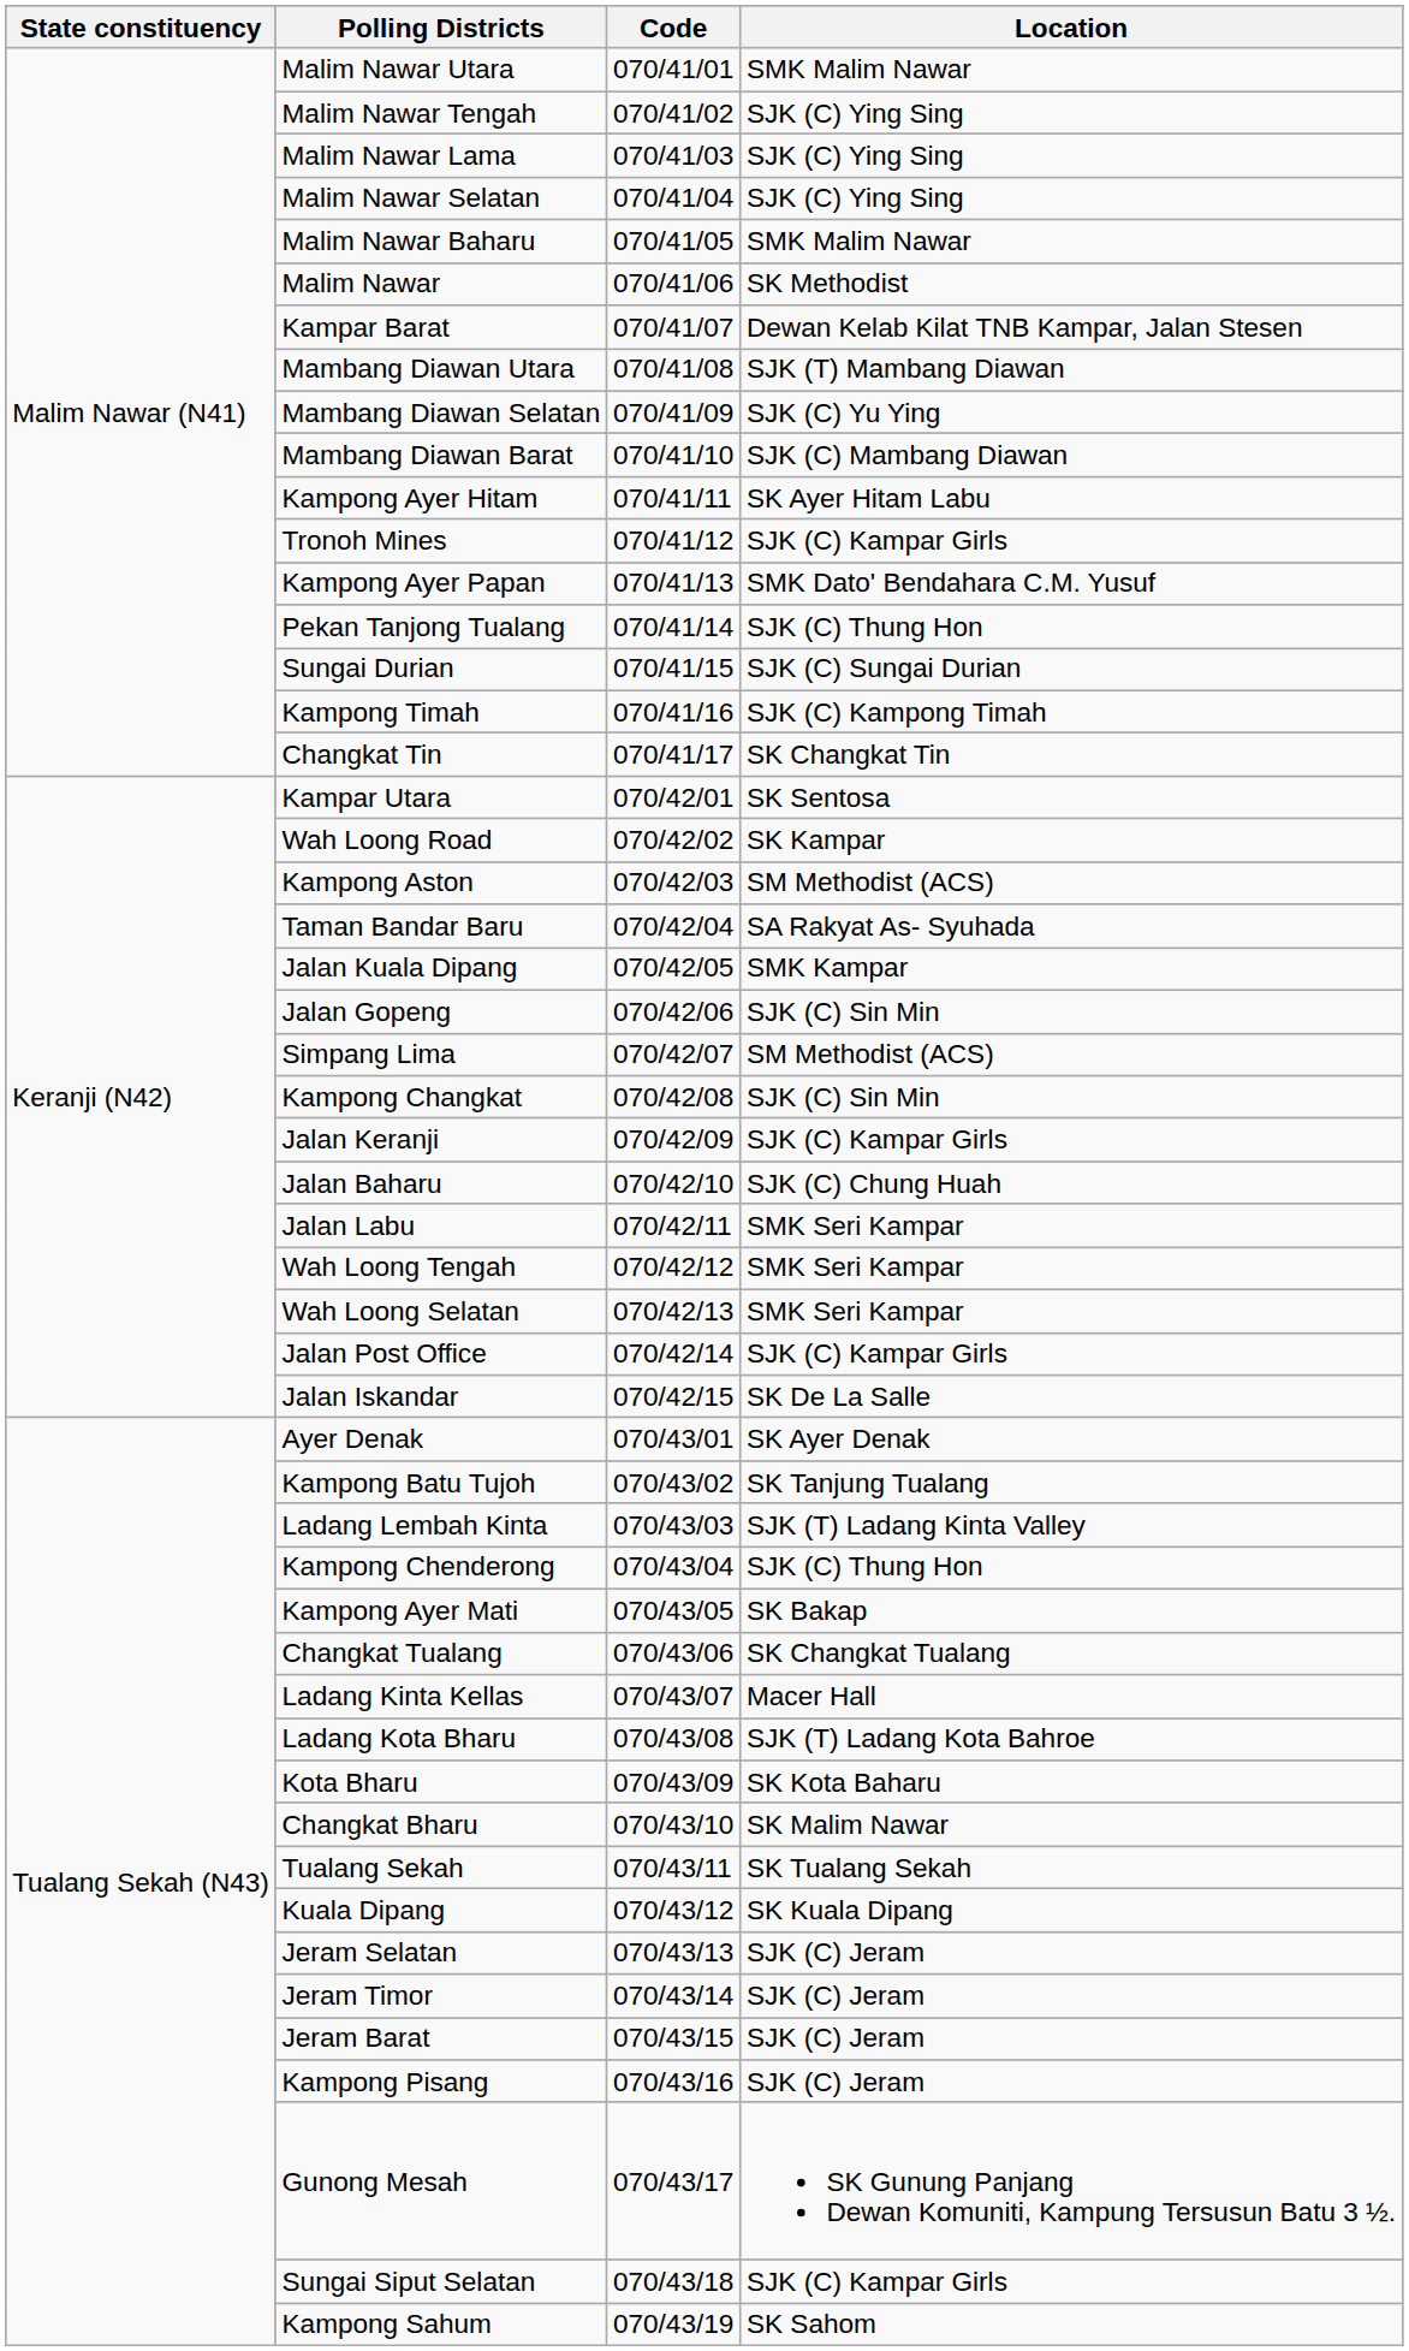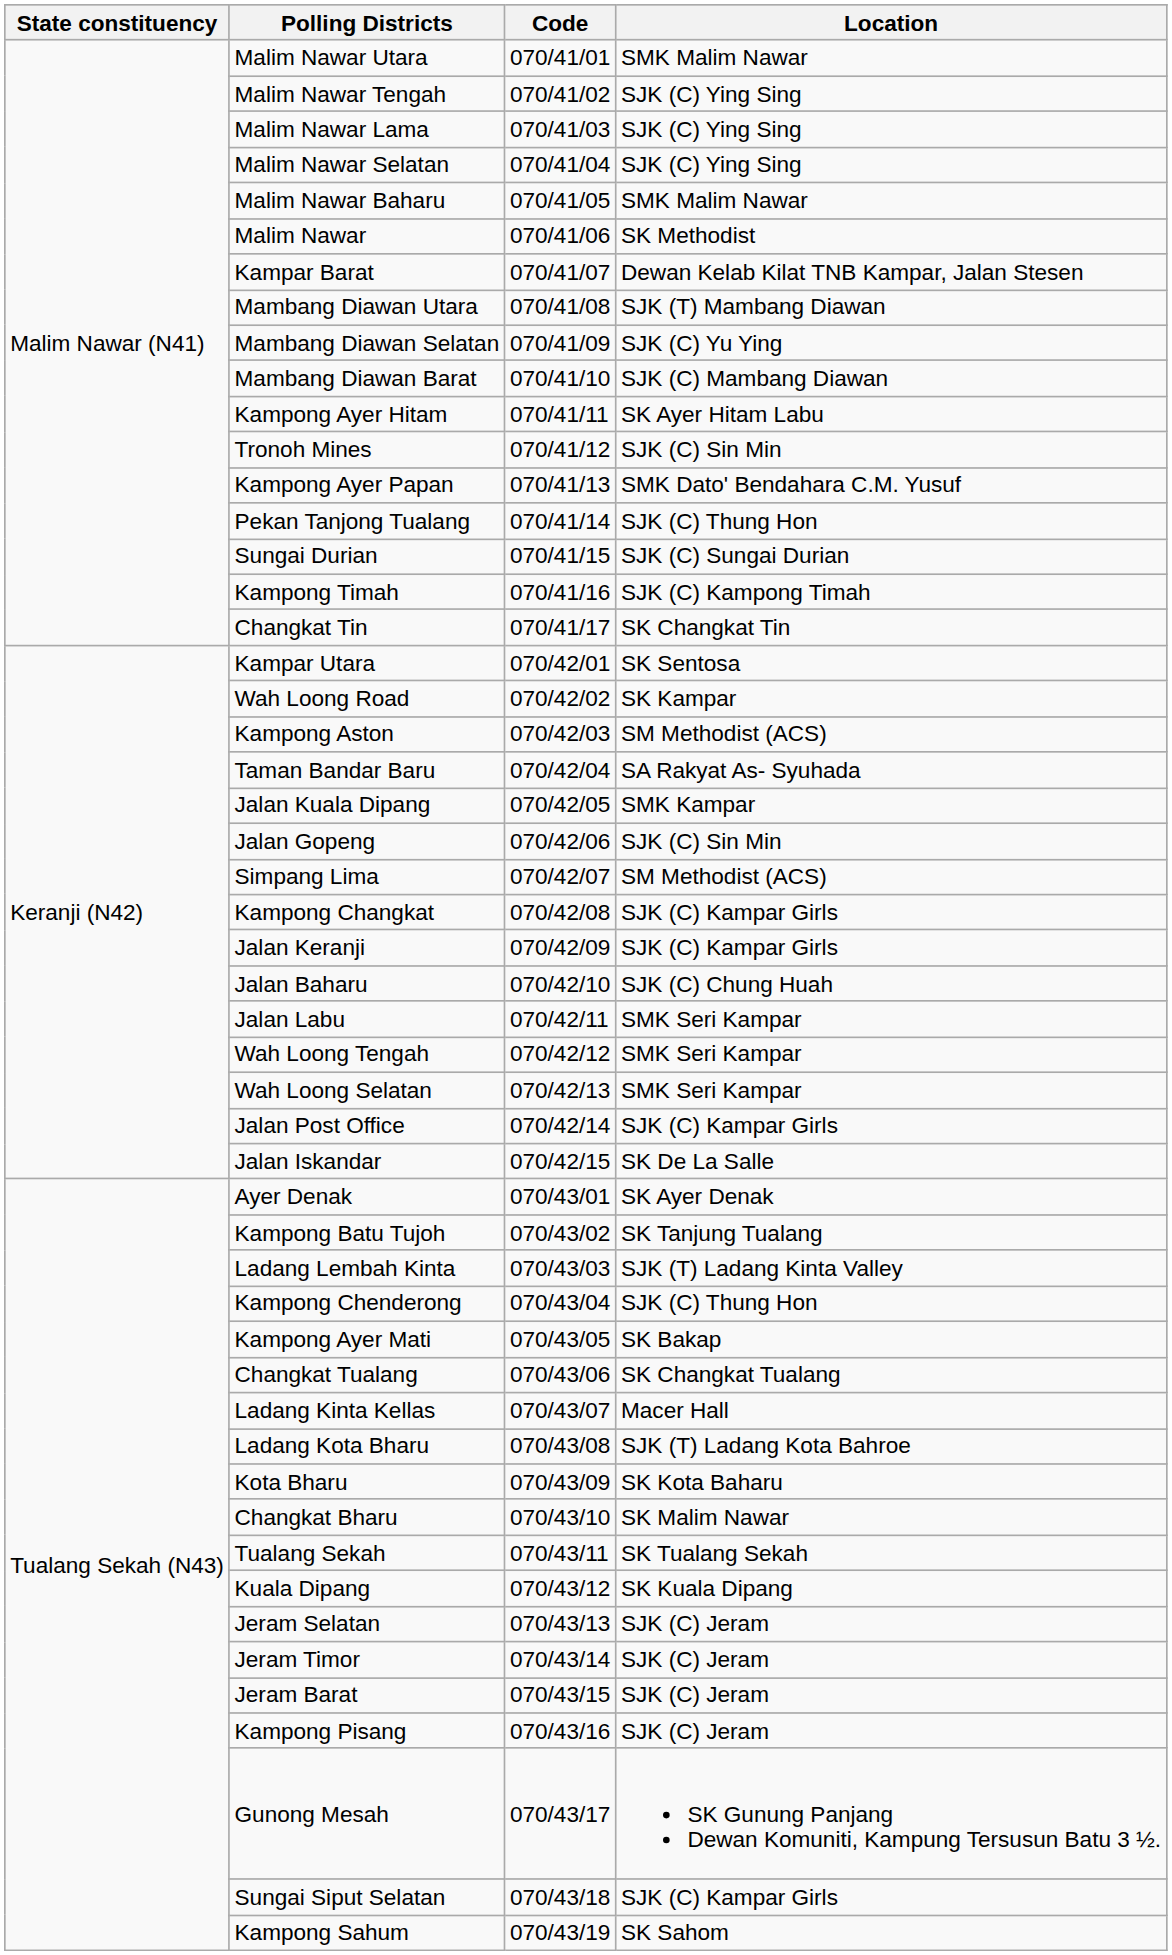Tronoh Mines | Location: SJK (C) Kampar Girls -> SJK (C) Sin Min
Kampong Changkat | Location: SJK (C) Sin Min -> SJK (C) Kampar Girls
